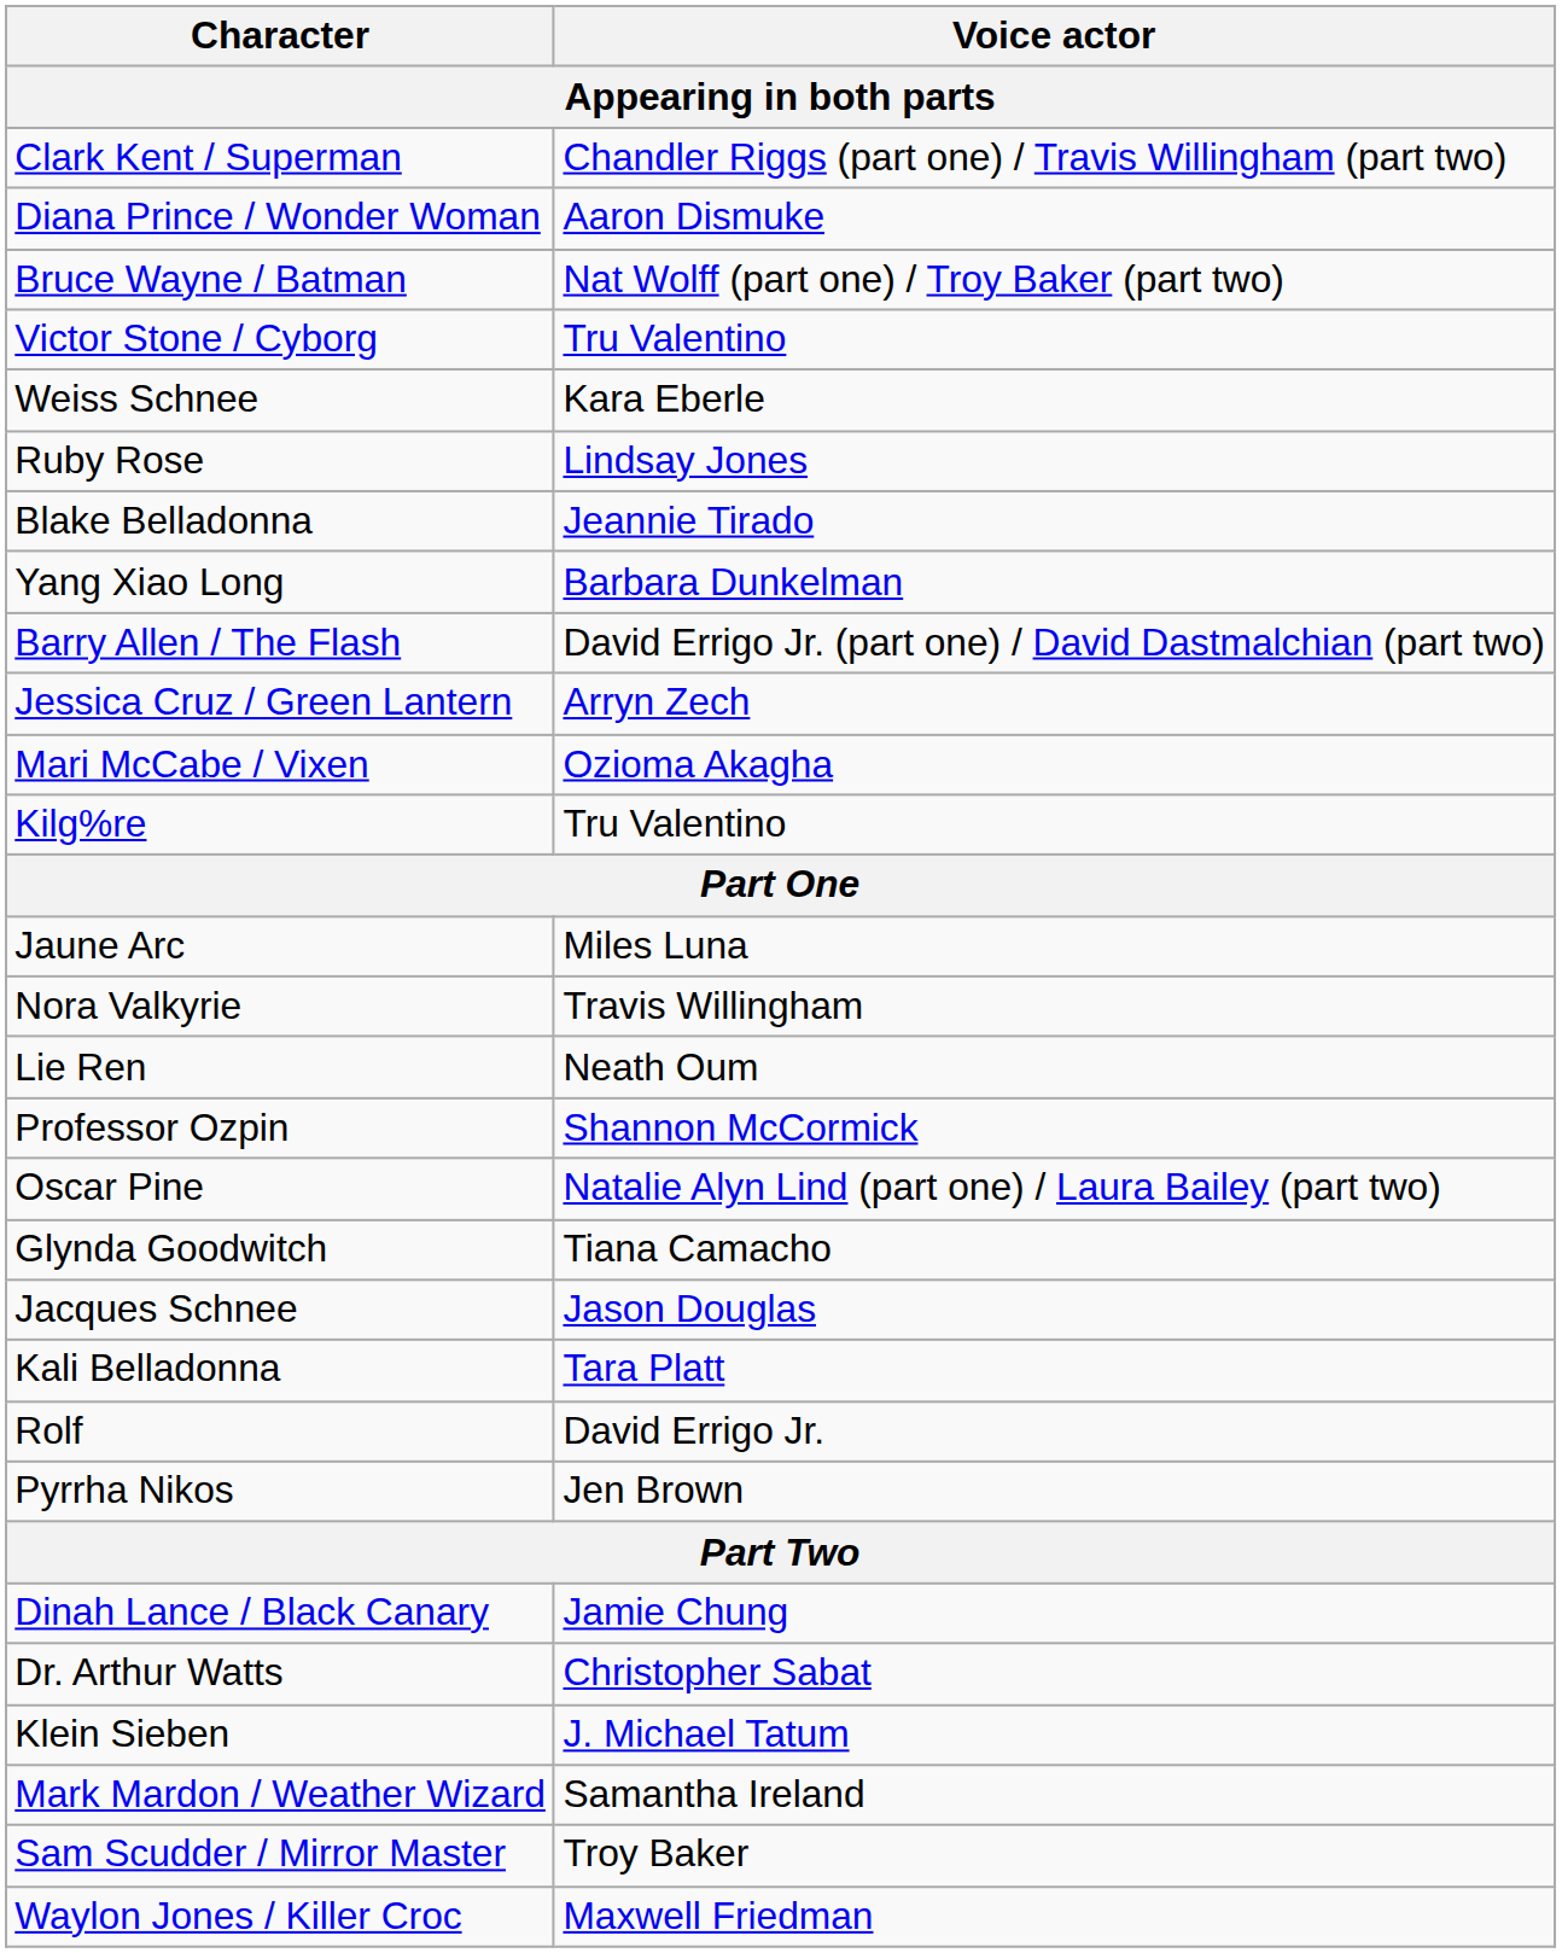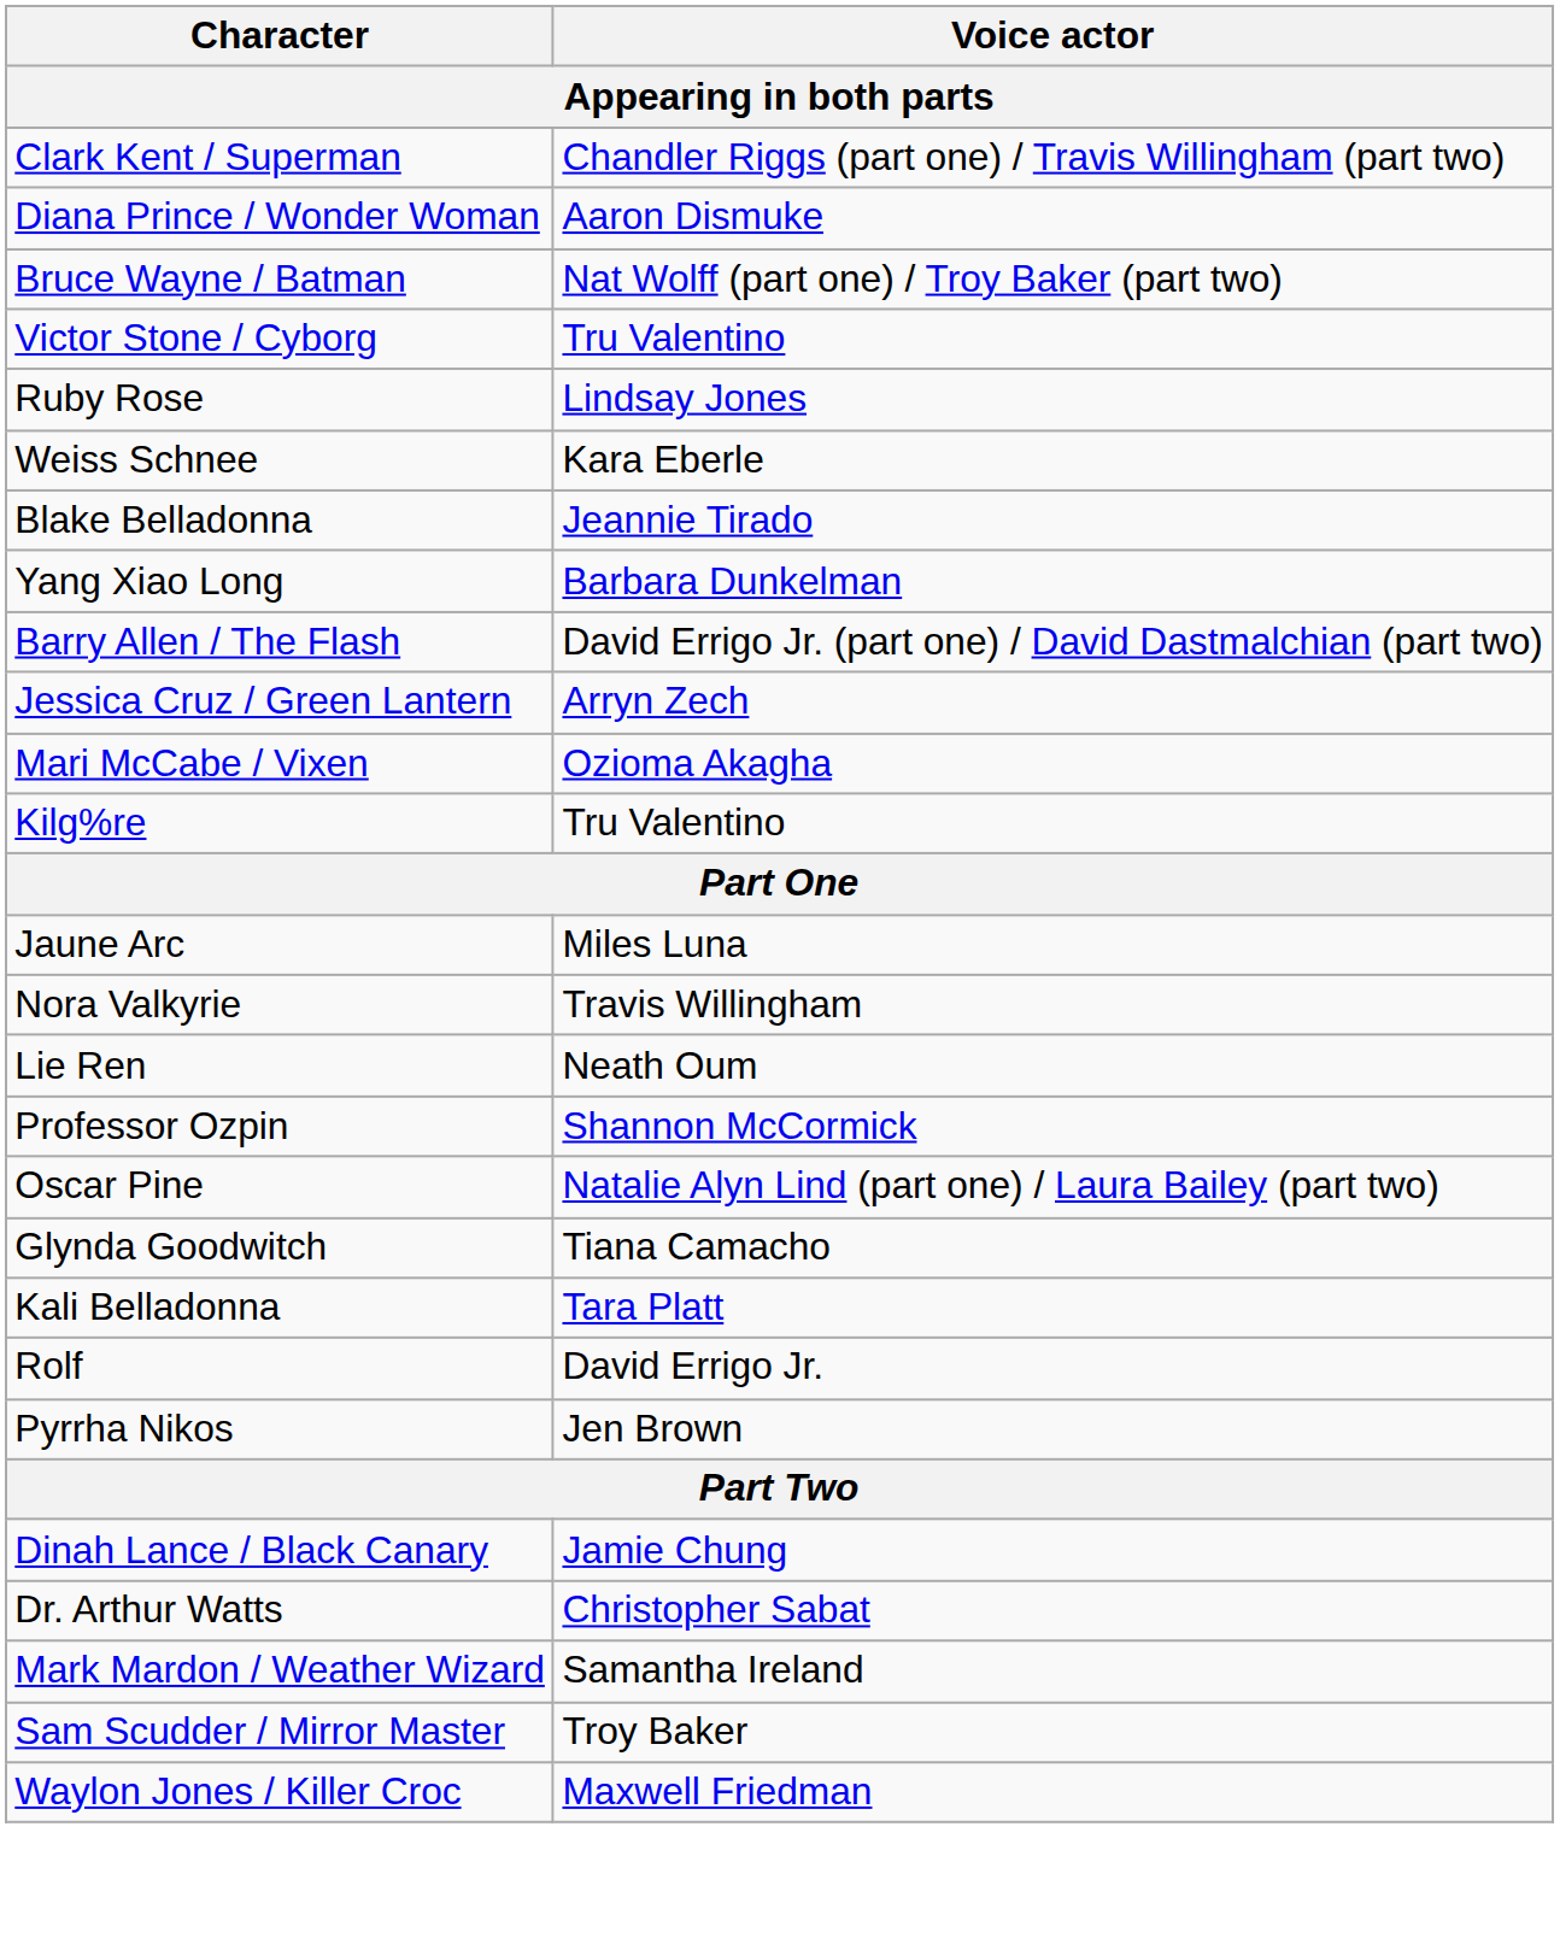rows swapped: Ruby Rose <-> Weiss Schnee
- row: Jacques Schnee | Jason Douglas
- row: Klein Sieben | J. Michael Tatum
